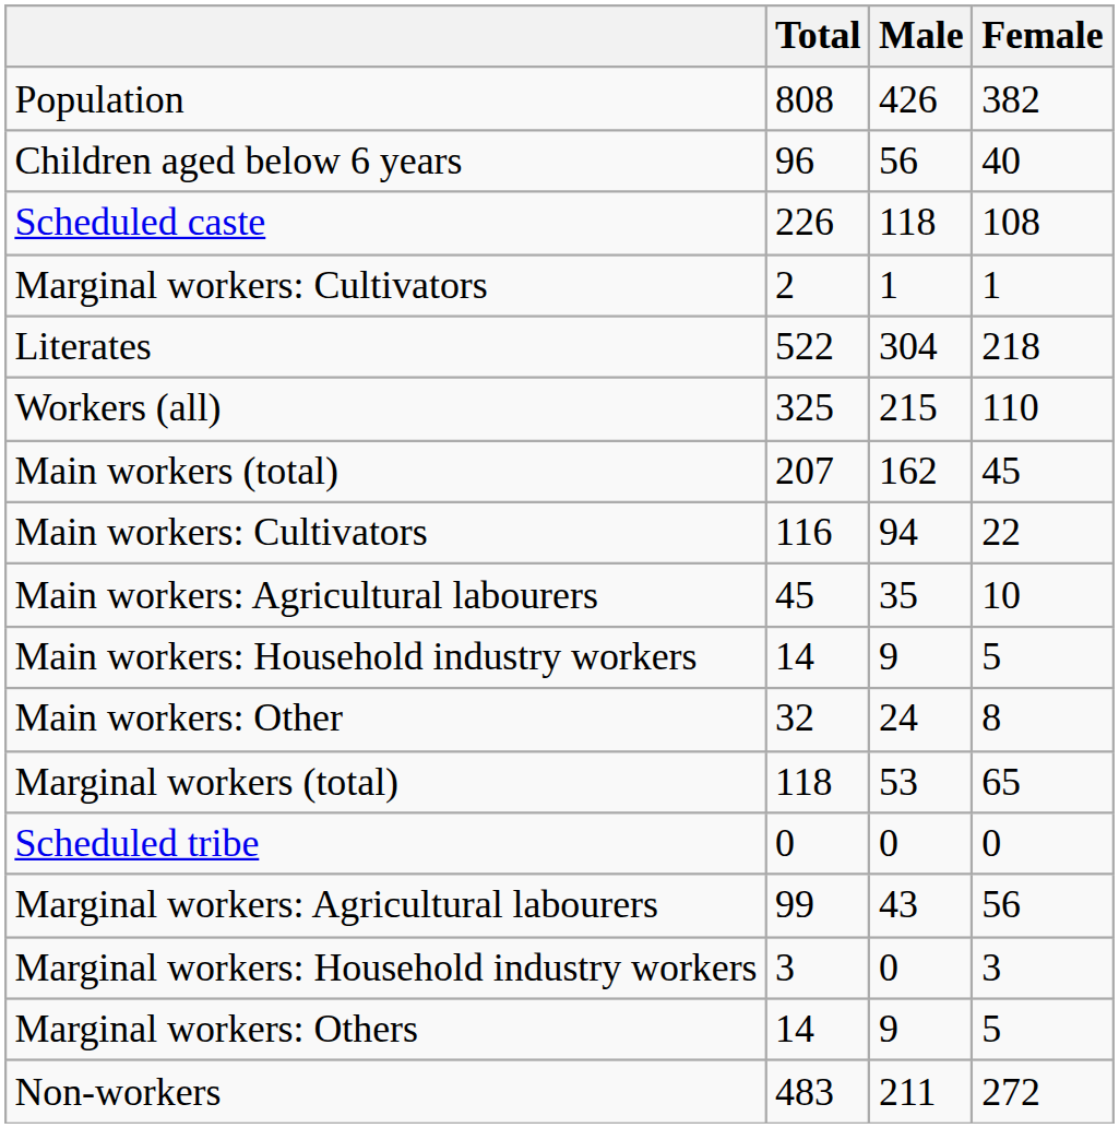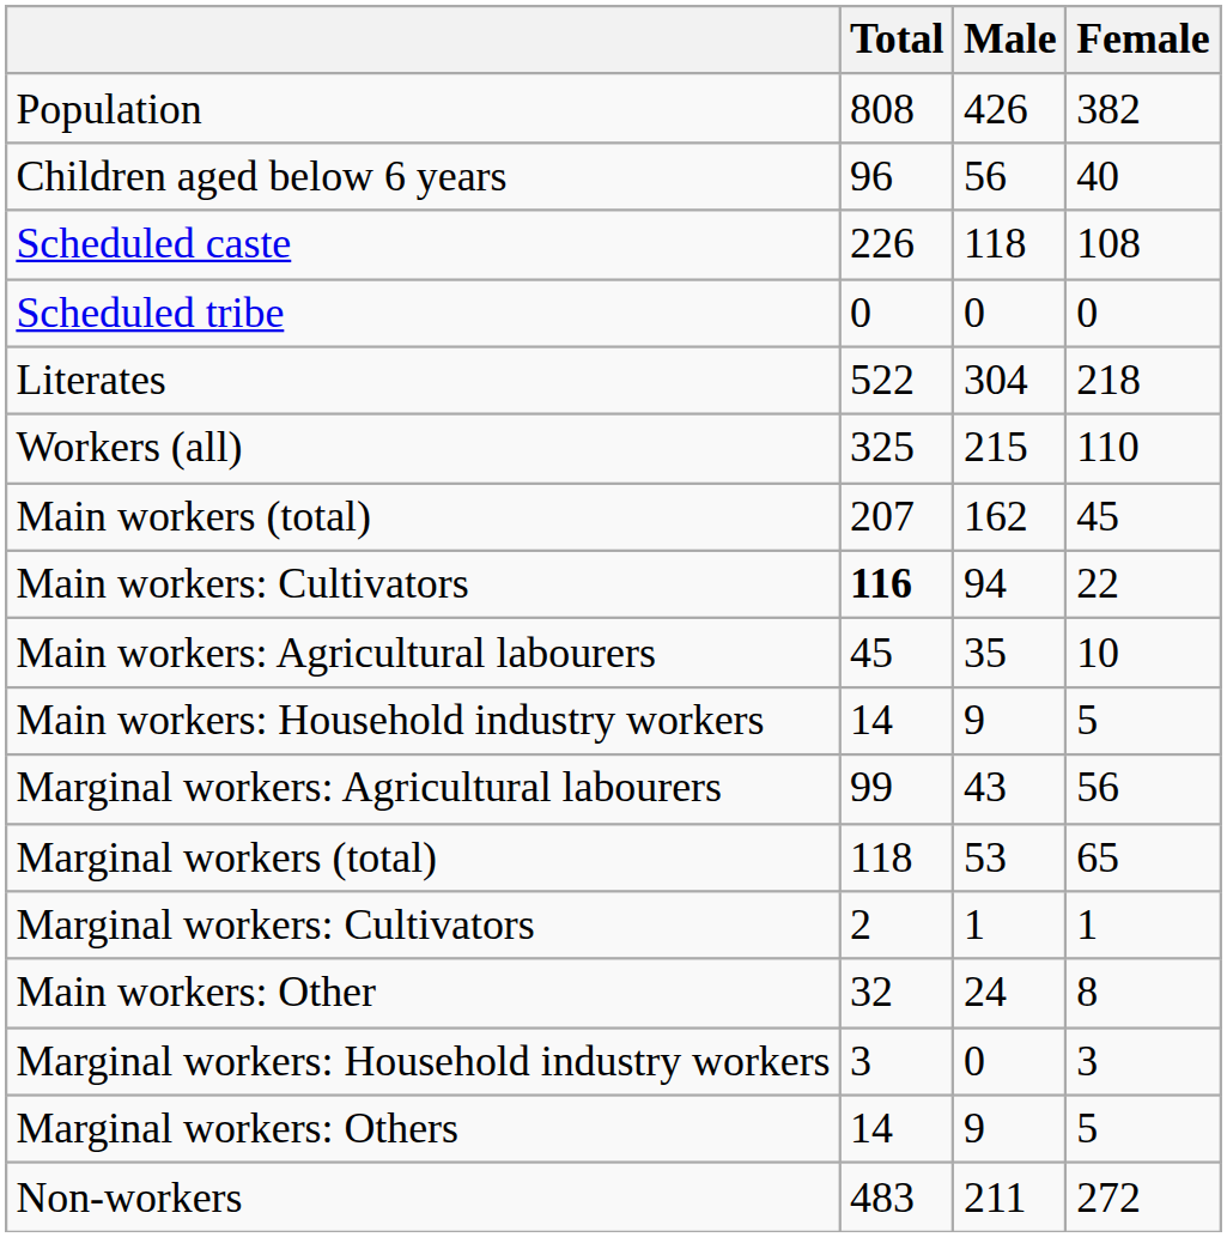rows swapped: Scheduled tribe <-> Marginal workers: Cultivators
Main workers: Cultivators | Total: normal -> bold
rows swapped: Main workers: Other <-> Marginal workers: Agricultural labourers
